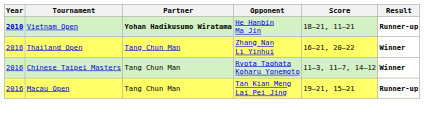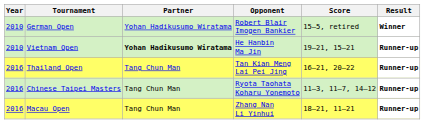+ row: 2010 | German Open | Yohan Hadikusumo Wiratama | Robert Blair Imogen Bankier | 15–5, retired | Winner
Vietnam Open | Year: bold -> normal
Vietnam Open | Score: 18–21, 11–21 -> 19–21, 15–21
Thailand Open | Opponent: Zhang Nan Li Yinhui -> Tan Kian Meng Lai Pei Jing
Thailand Open | Result: Winner -> Runner-up
Chinese Taipei Masters | Result: Winner -> Runner-up
Macau Open | Opponent: Tan Kian Meng Lai Pei Jing -> Zhang Nan Li Yinhui
Macau Open | Score: 19–21, 15–21 -> 18–21, 11–21
